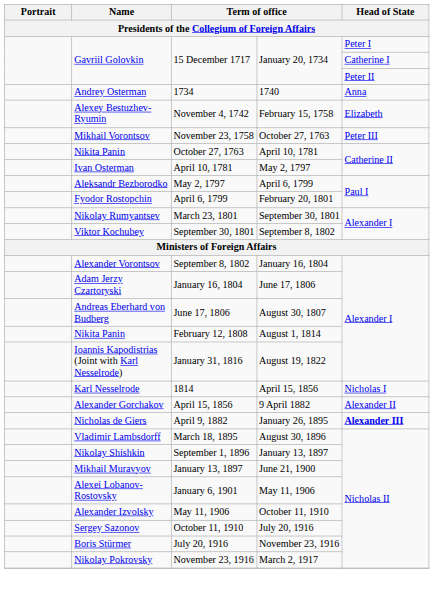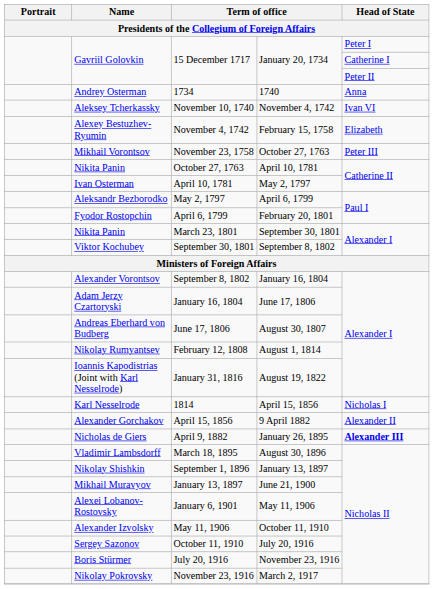+ row: Aleksey Tcherkassky | November 10, 1740 | November 4, 1742 | Ivan VI
March 23, 1801 | Name: Nikolay Rumyantsev -> Nikita Panin
February 12, 1808 | Name: Nikita Panin -> Nikolay Rumyantsev
